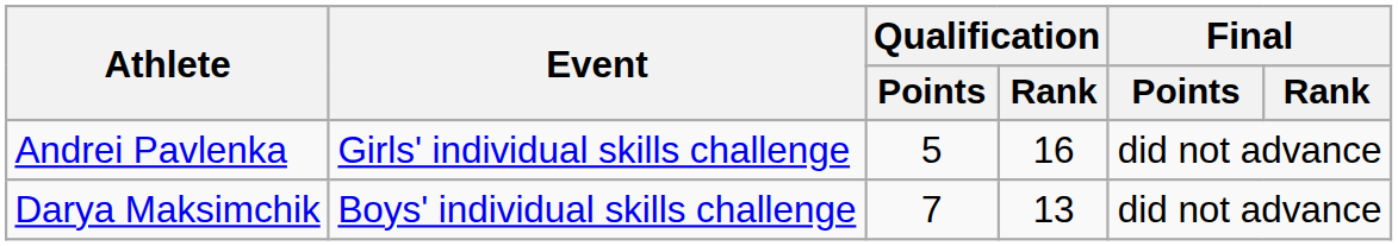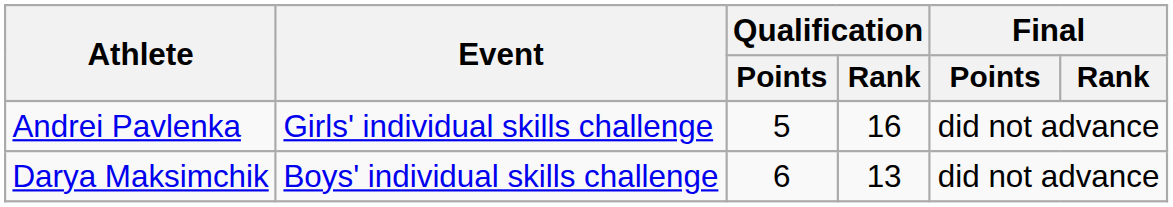Darya Maksimchik | Qualification / Points: 7 -> 6
